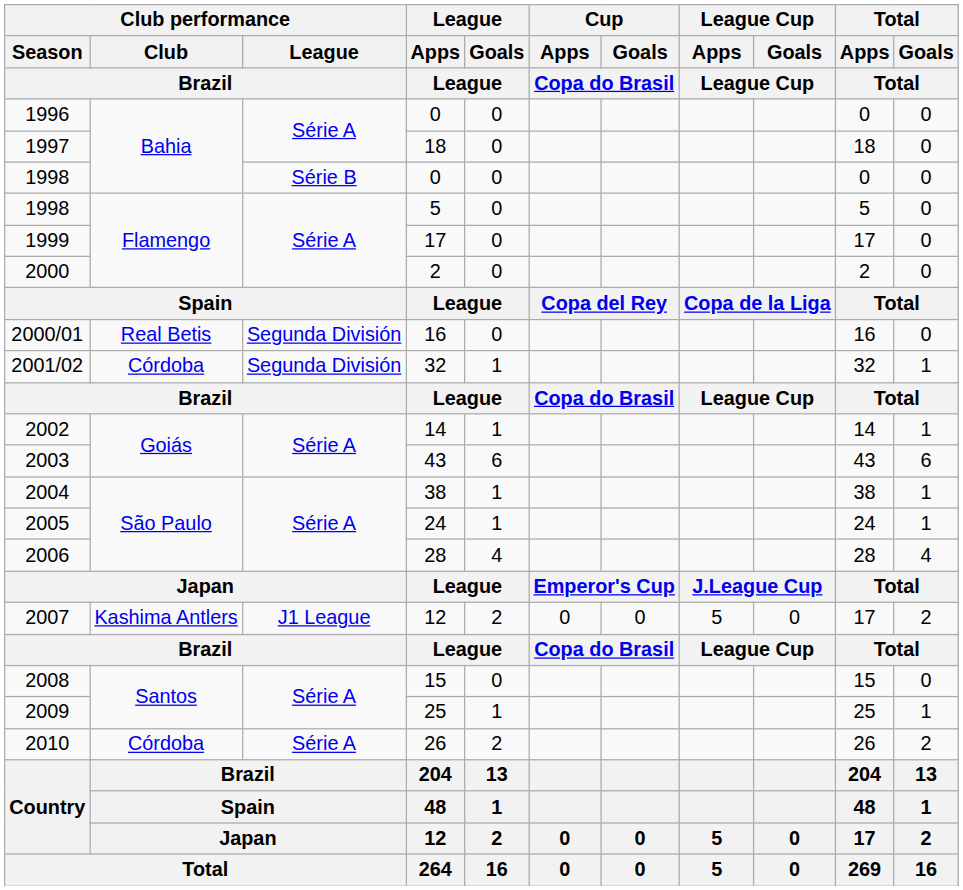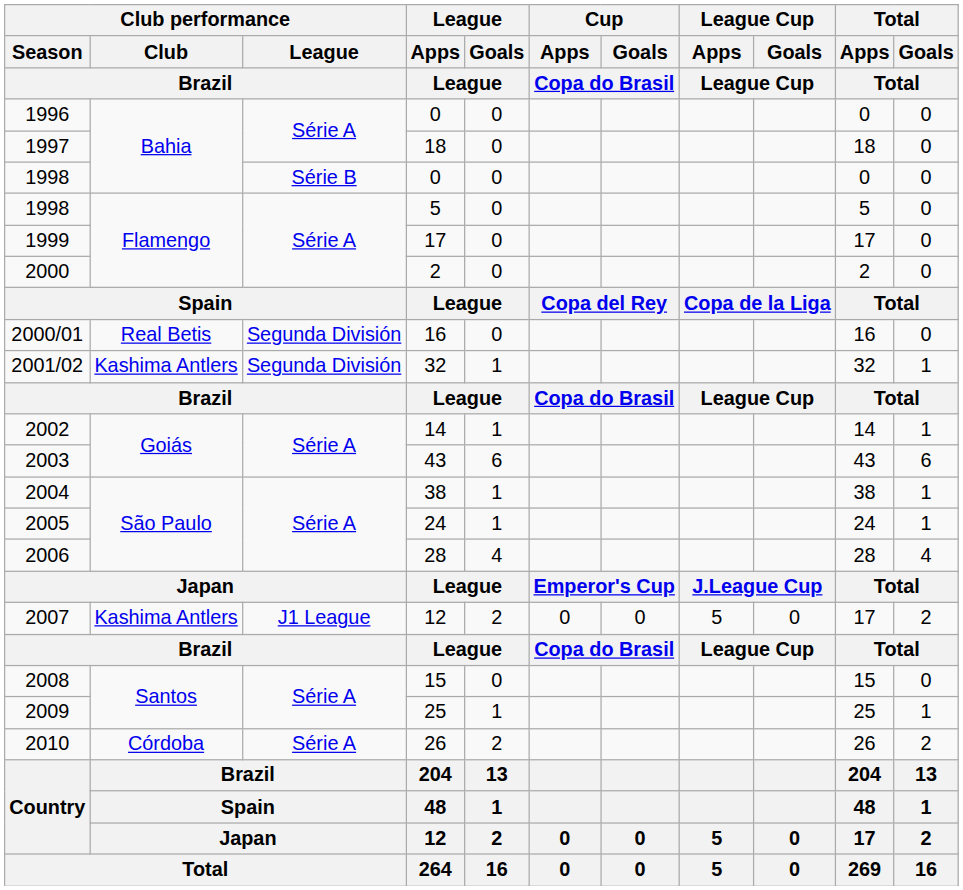2001/02 | Club performance / Club / Brazil: Córdoba -> Kashima Antlers
